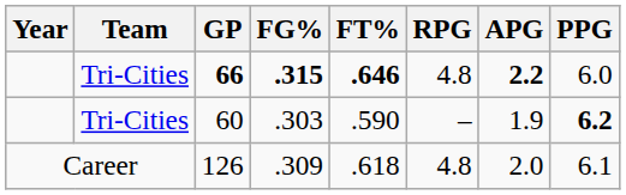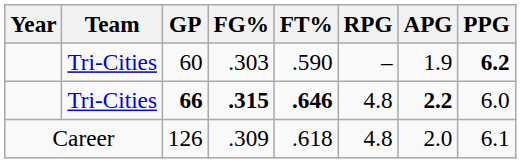rows swapped: 60 <-> 66
